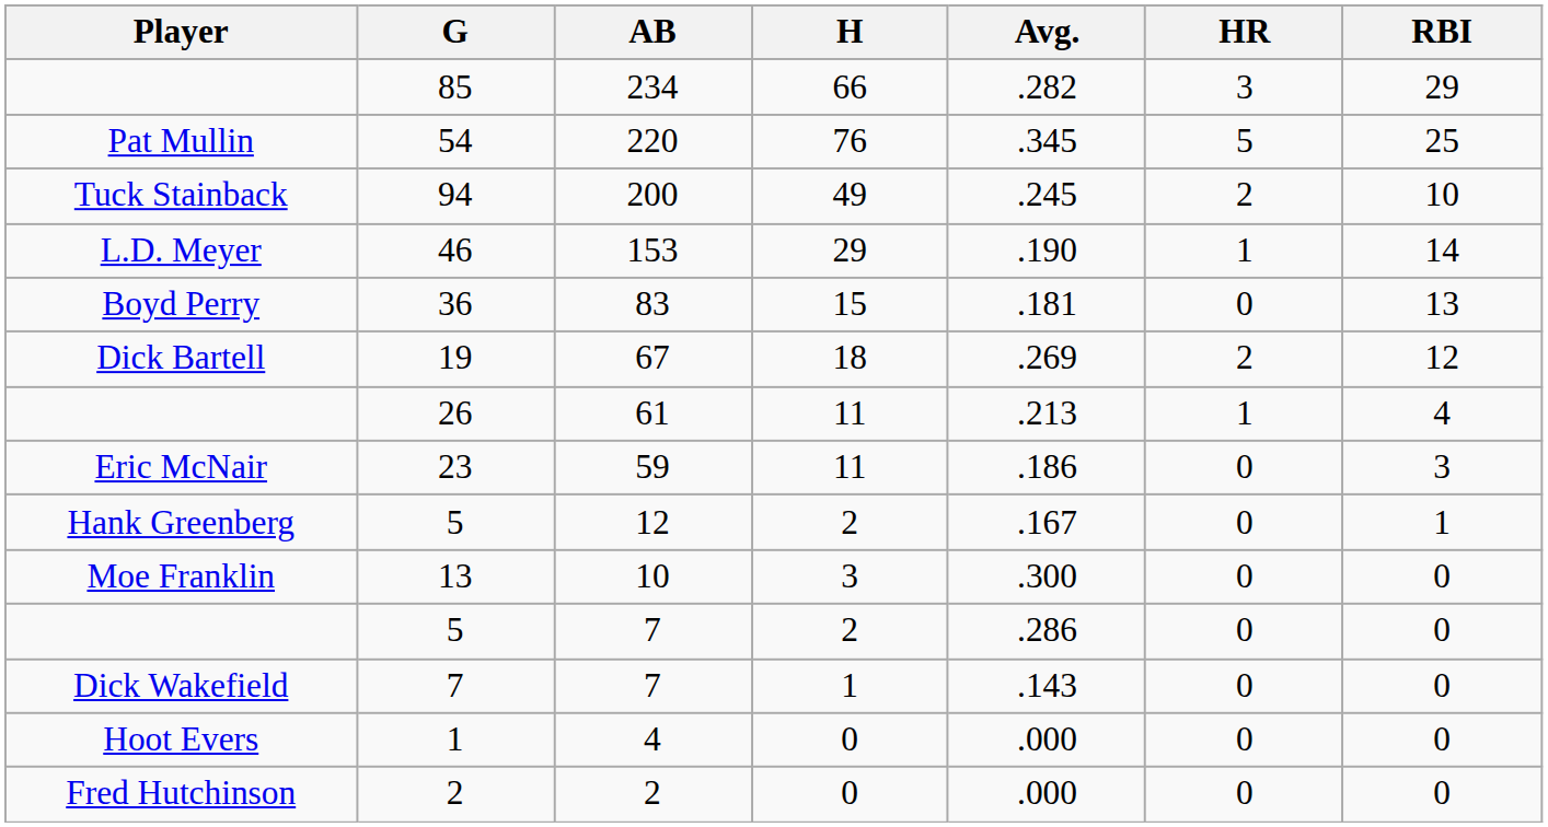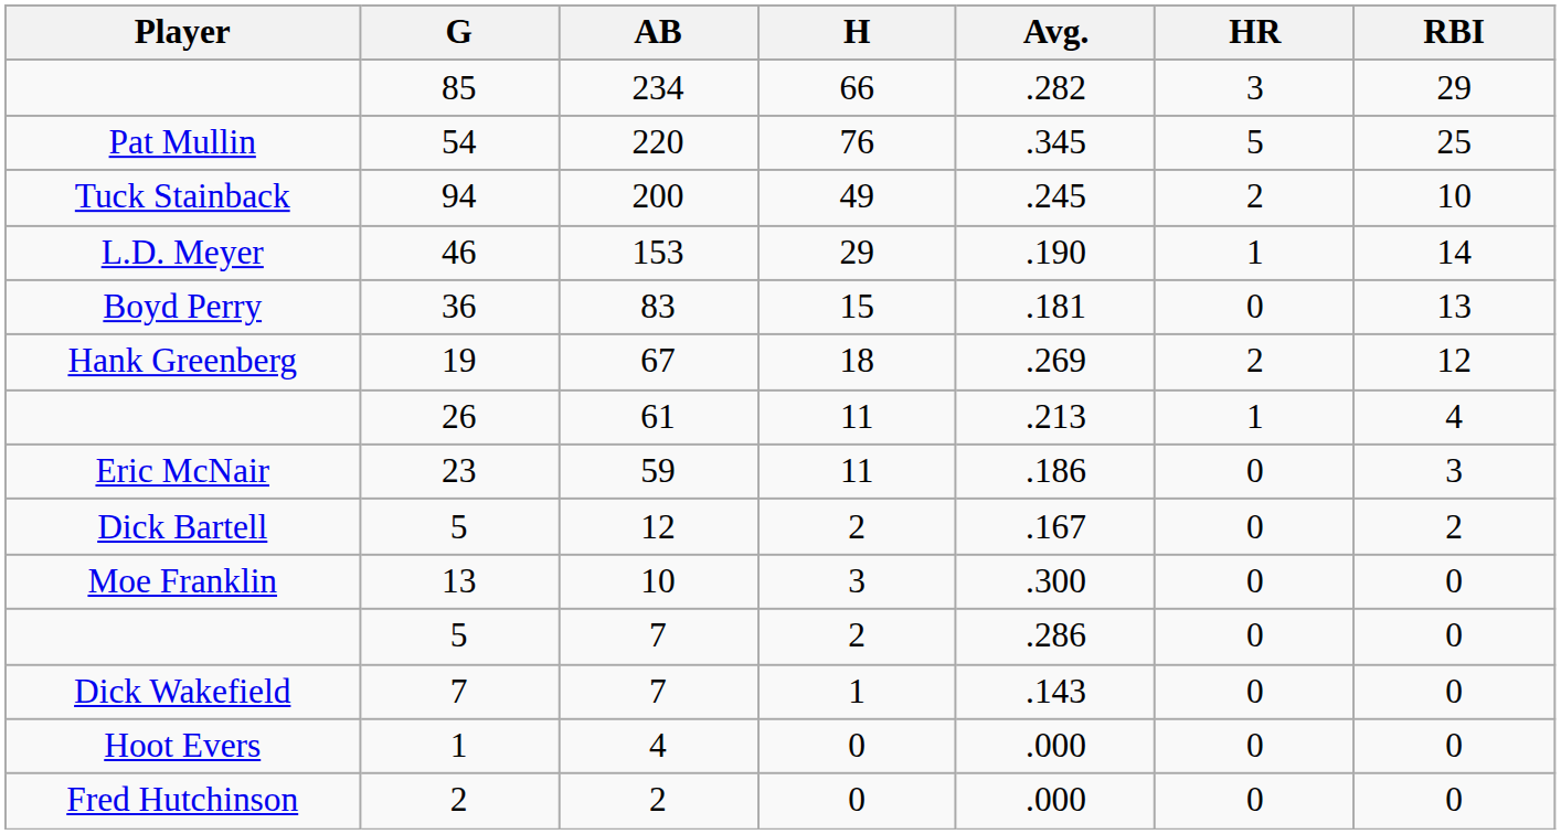19 | Player: Dick Bartell -> Hank Greenberg
5 / 12 | Player: Hank Greenberg -> Dick Bartell
5 / 12 | RBI: 1 -> 2
